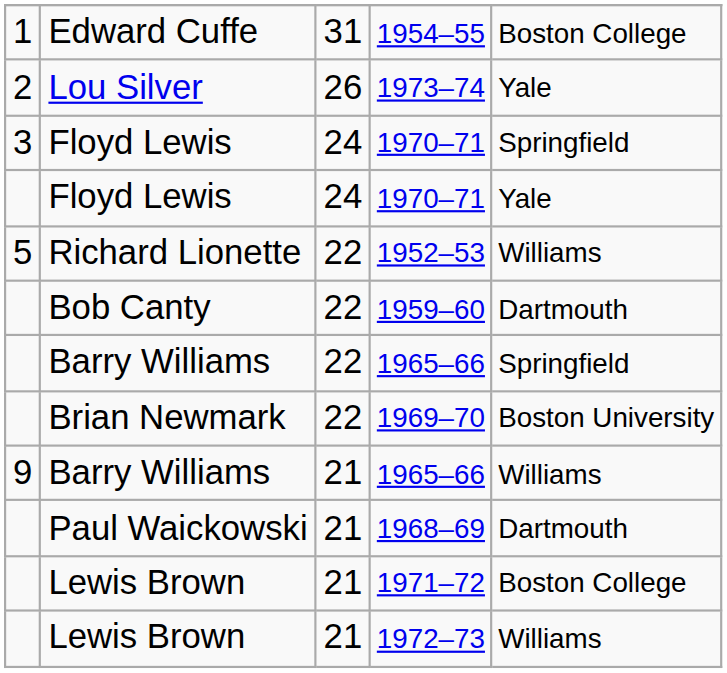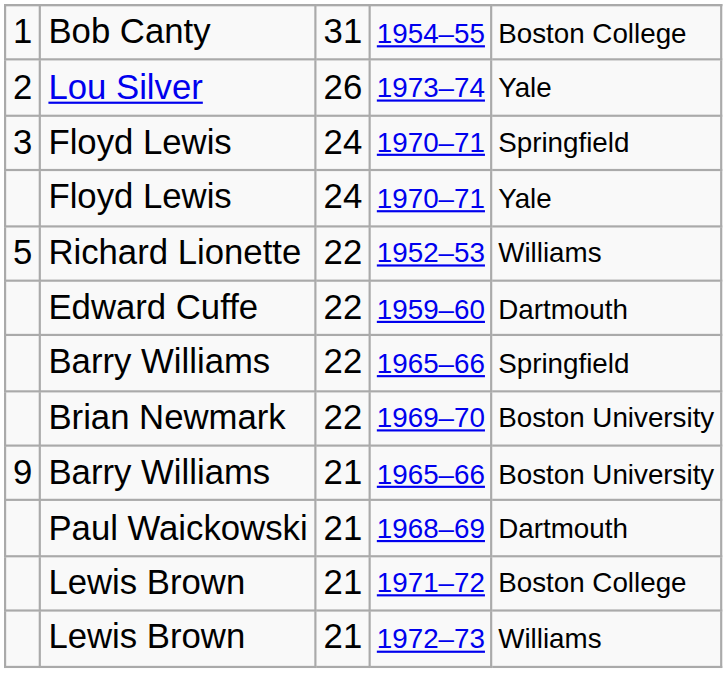1954–55 | column 2: Edward Cuffe -> Bob Canty
1959–60 | column 2: Bob Canty -> Edward Cuffe
9 / 1965–66 | column 5: Williams -> Boston University
